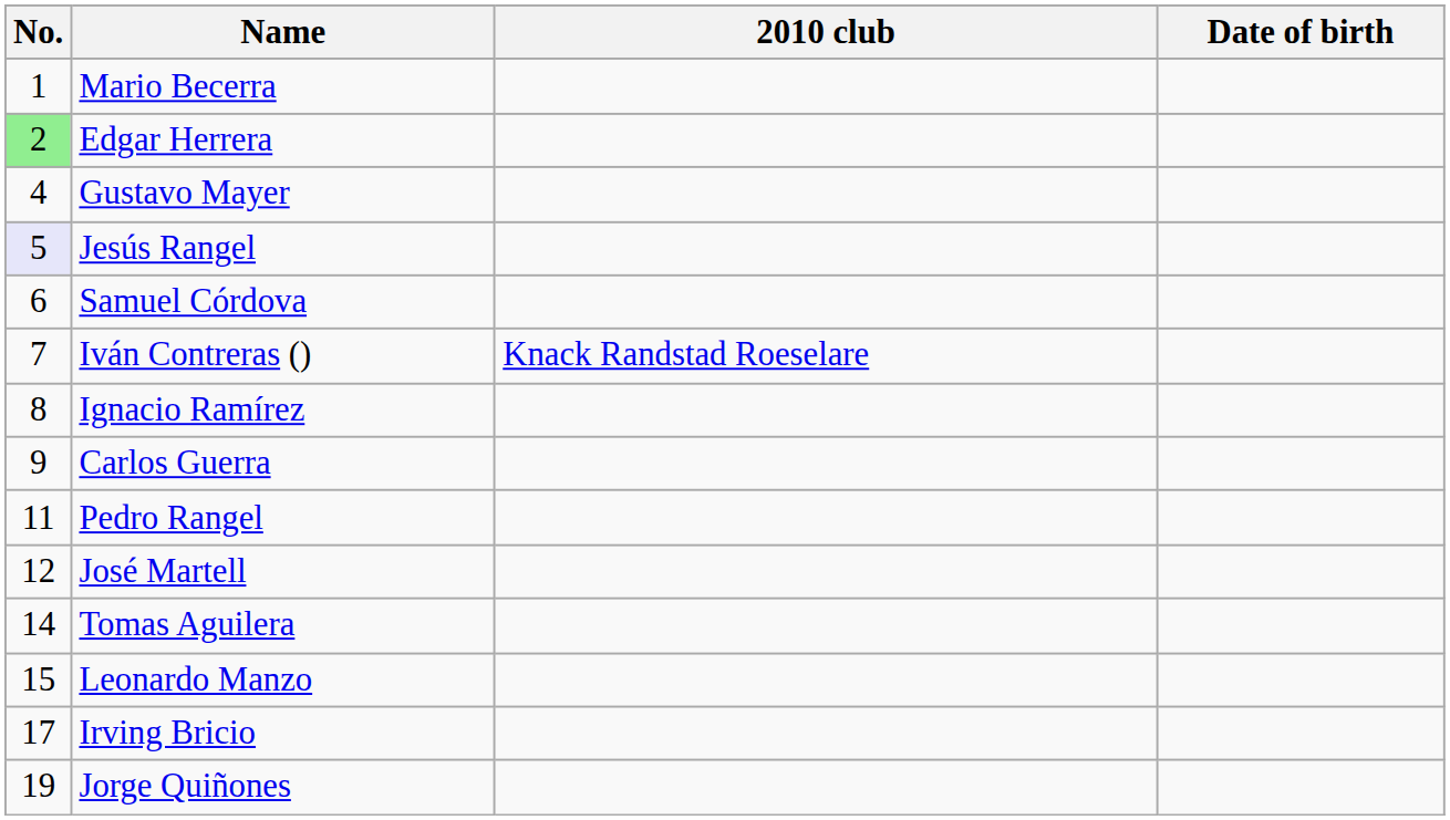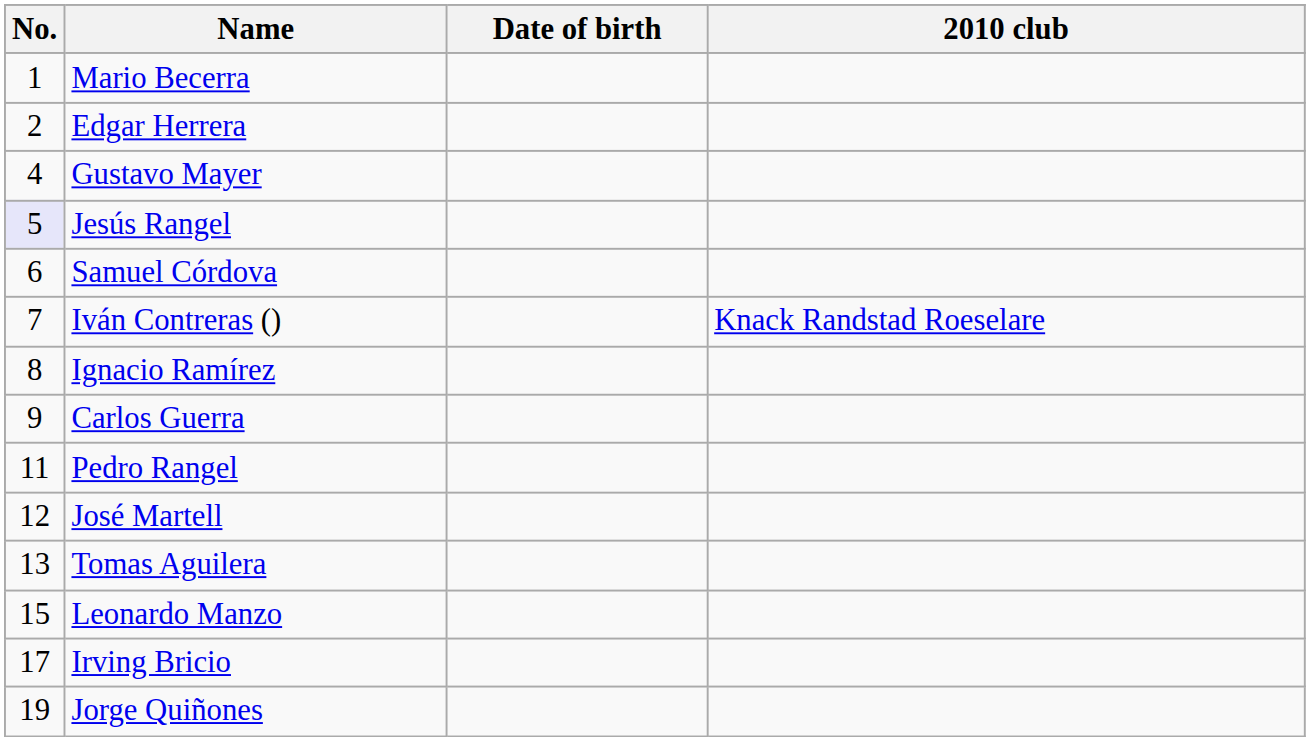columns swapped: Date of birth <-> 2010 club
Edgar Herrera | No.: lightgreen background -> no background
Tomas Aguilera | No.: 14 -> 13
